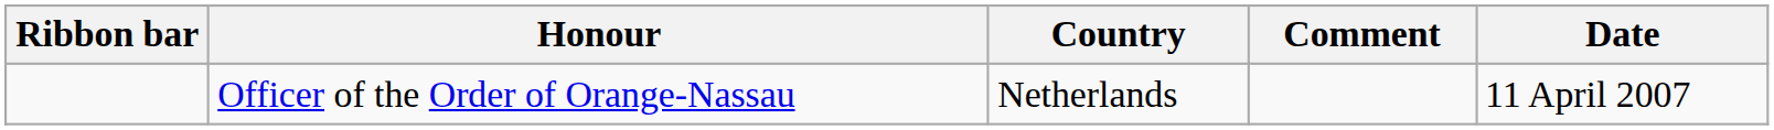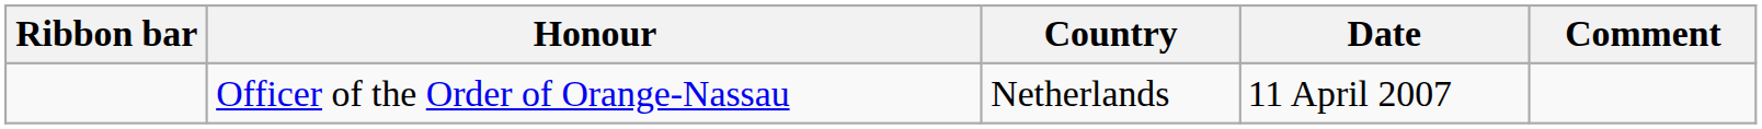columns swapped: Date <-> Comment
